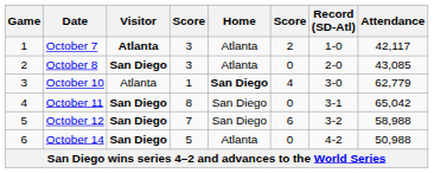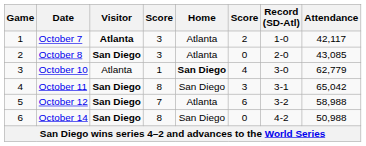October 11 | column 6: 0 -> 3
October 12 | Home: San Diego -> Atlanta
October 14 | column 4: 5 -> 8
October 14 | Home: Atlanta -> San Diego
